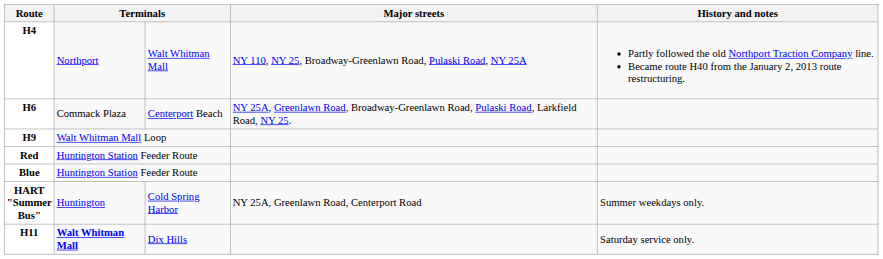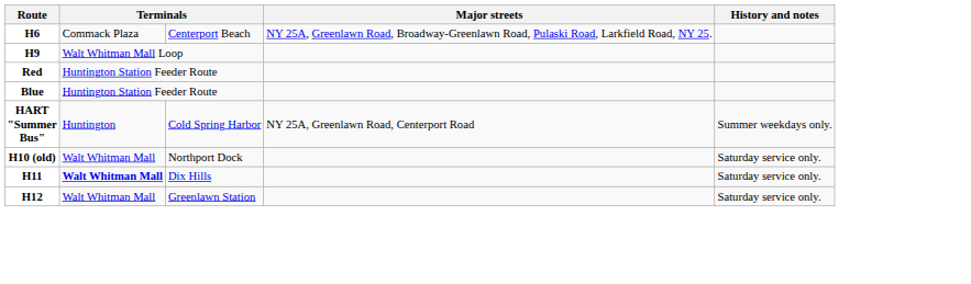- row: H4 | Northport | Walt Whitman Mall | NY 110, NY 25, Broadway-Greenlawn Road, Pulaski Road, NY 25A | Partly followed the old Northport Traction Company line. Became route H40 from the January 2, 2013 route restructuring.
+ row: H10 (old) | Walt Whitman Mall | Northport Dock | Saturday service only.
+ row: H12 | Walt Whitman Mall | Greenlawn Station | Saturday service only.
